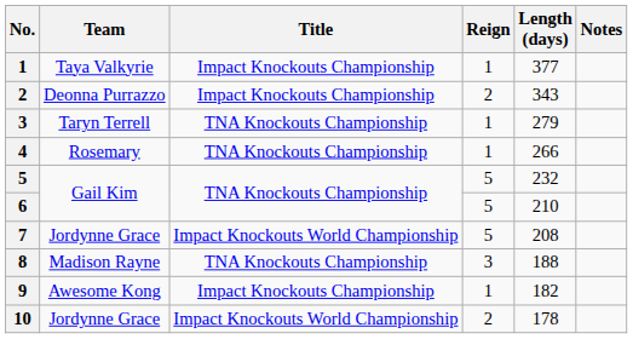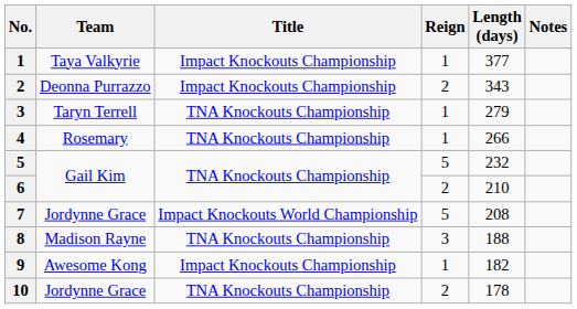6 | Reign: 5 -> 2
10 | Title: Impact Knockouts World Championship -> TNA Knockouts Championship
